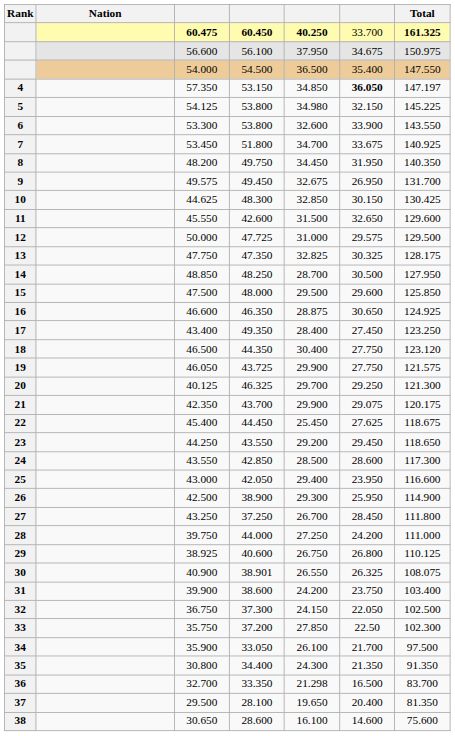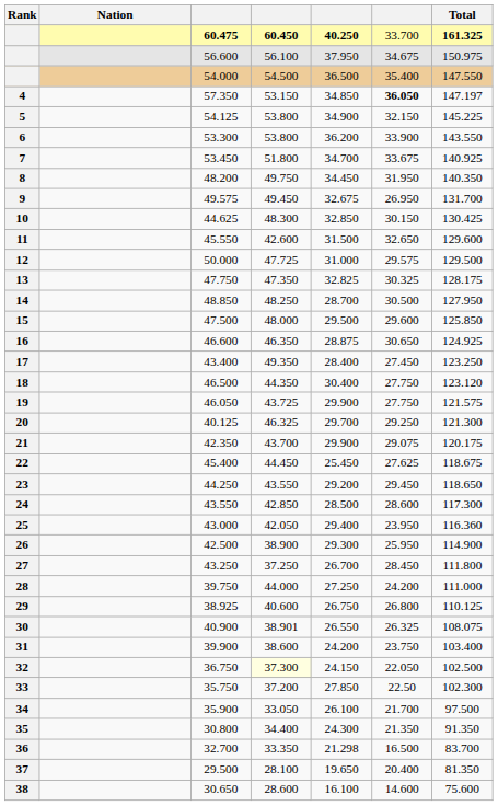5 | column 5: 34.980 -> 34.900
6 | column 5: 32.600 -> 36.200
25 | Total: 116.600 -> 116.360
32 | column 4: no background -> lightyellow background
